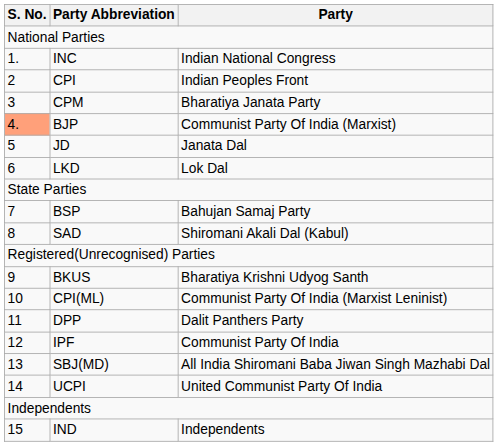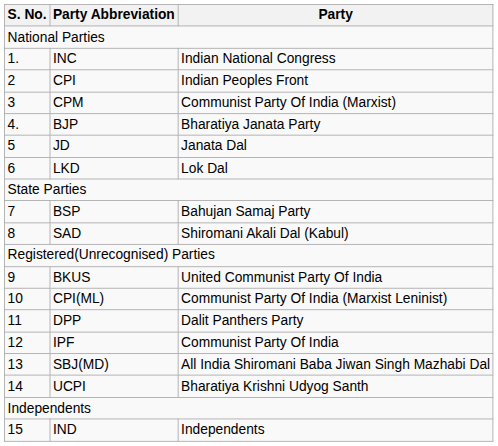CPM | Party: Bharatiya Janata Party -> Communist Party Of India (Marxist)
BJP | S. No.: lightsalmon background -> no background
BJP | Party: Communist Party Of India (Marxist) -> Bharatiya Janata Party
BKUS | Party: Bharatiya Krishni Udyog Santh -> United Communist Party Of India
UCPI | Party: United Communist Party Of India -> Bharatiya Krishni Udyog Santh
